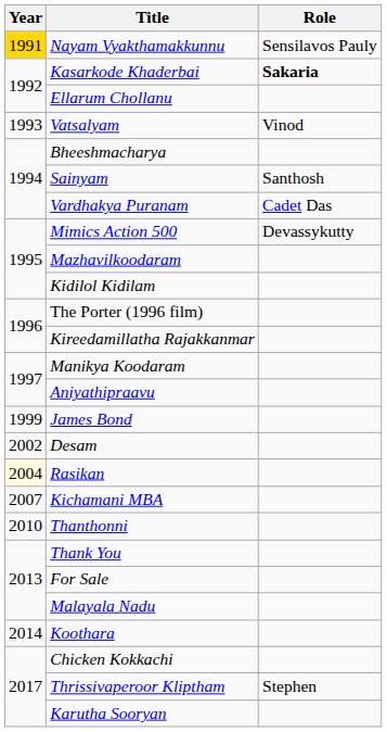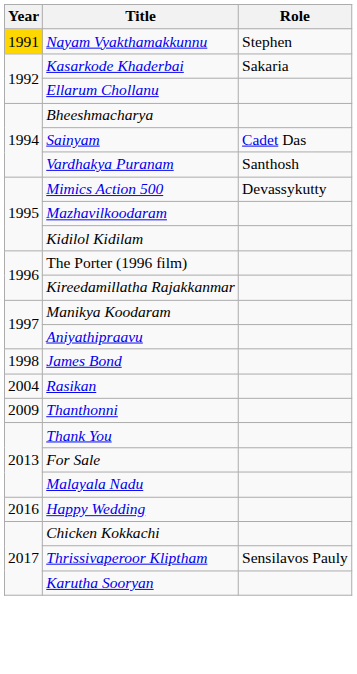Nayam Vyakthamakkunnu | Role: Sensilavos Pauly -> Stephen
Kasarkode Khaderbai | Role: bold -> normal
- row: 1993 | Vatsalyam | Vinod
Sainyam | Role: Santhosh -> Cadet Das
Vardhakya Puranam | Role: Cadet Das -> Santhosh
James Bond | Year: 1999 -> 1998
- row: 2002 | Desam
Rasikan | Year: lightyellow background -> no background
- row: 2007 | Kichamani MBA
Thanthonni | Year: 2010 -> 2009
- row: 2014 | Koothara
+ row: 2016 | Happy Wedding
Thrissivaperoor Kliptham | Role: Stephen -> Sensilavos Pauly
